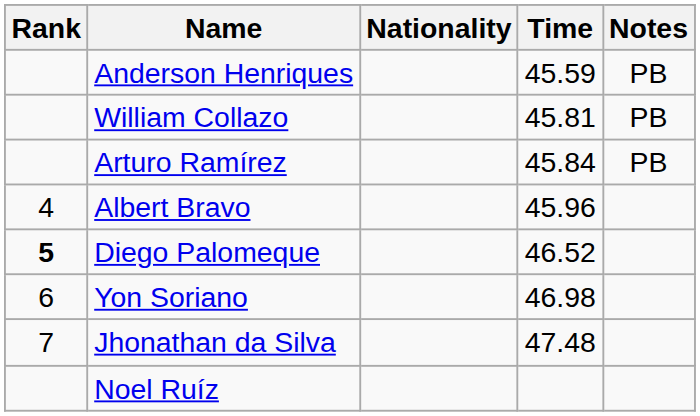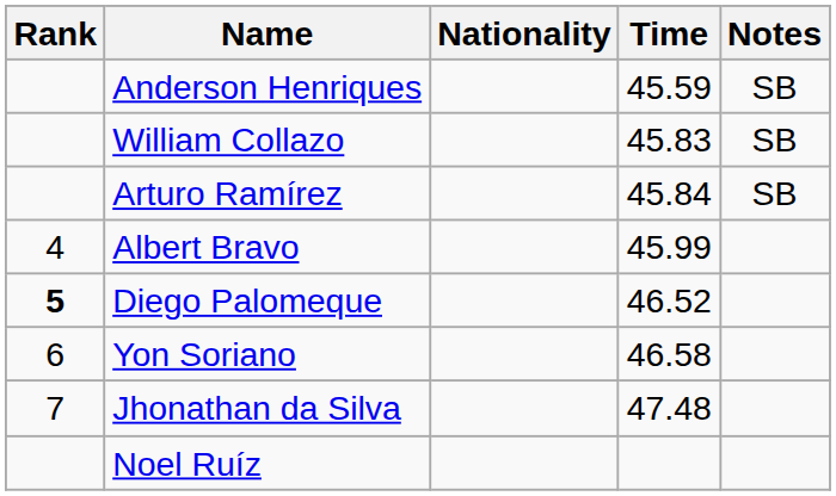Anderson Henriques | Notes: PB -> SB
William Collazo | Time: 45.81 -> 45.83
William Collazo | Notes: PB -> SB
Arturo Ramírez | Notes: PB -> SB
Albert Bravo | Time: 45.96 -> 45.99
Yon Soriano | Time: 46.98 -> 46.58
